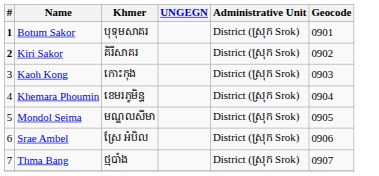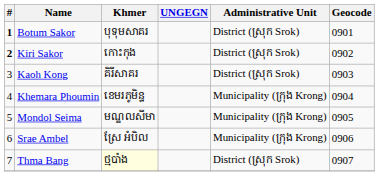Kiri Sakor | Khmer: គិរីសាគរ -> កោះកុង
Kaoh Kong | Khmer: កោះកុង -> គិរីសាគរ
Khemara Phoumin | Administrative Unit: District (ស្រុក Srok) -> Municipality (ក្រុង Krong)
Mondol Seima | Administrative Unit: District (ស្រុក Srok) -> Municipality (ក្រុង Krong)
Srae Ambel | Administrative Unit: District (ស្រុក Srok) -> Municipality (ក្រុង Krong)
Thma Bang | Khmer: no background -> lightyellow background
